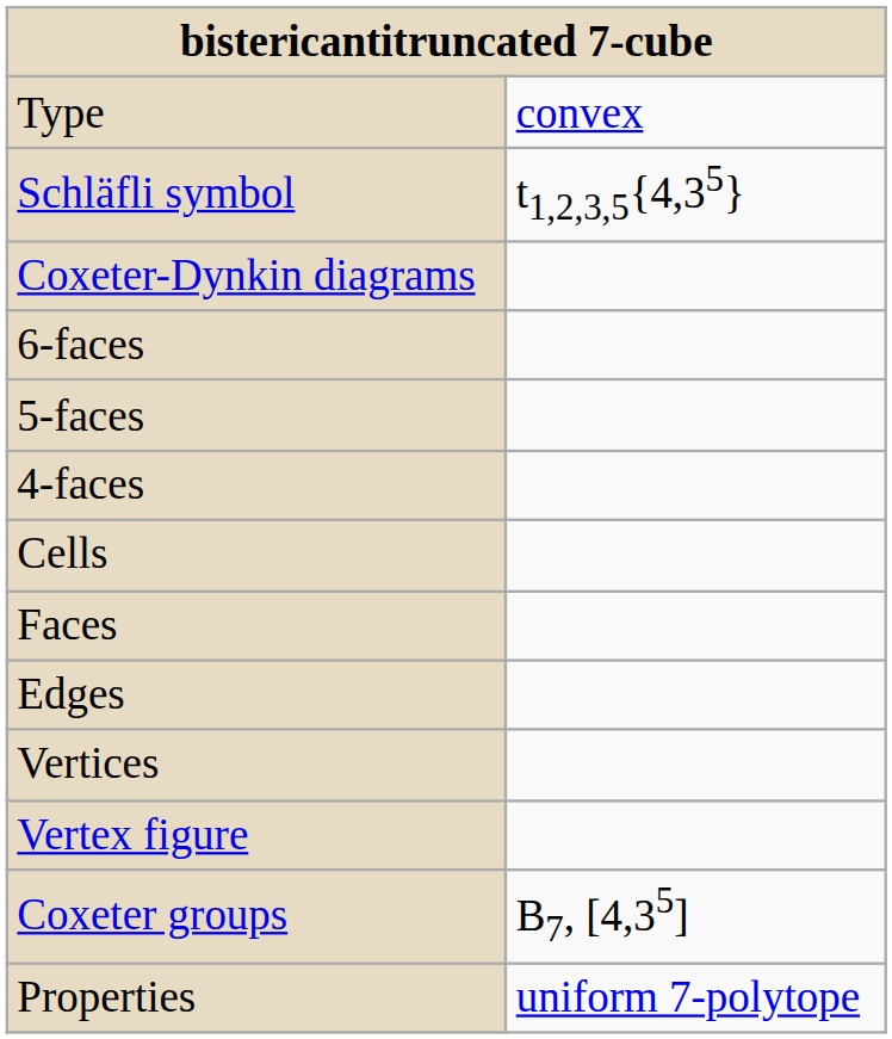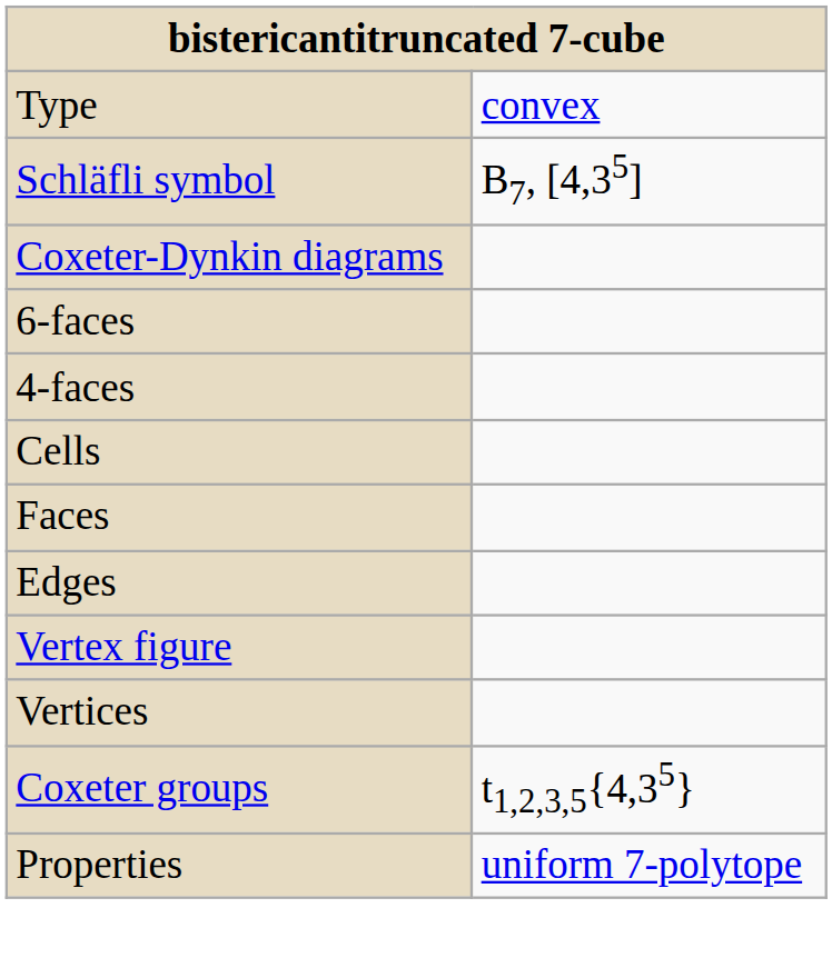Schläfli symbol | column 2: t1,2,3,5{4,35} -> B7, [4,35]
- row: 5-faces
rows swapped: Vertices <-> Vertex figure
Coxeter groups | column 2: B7, [4,35] -> t1,2,3,5{4,35}
